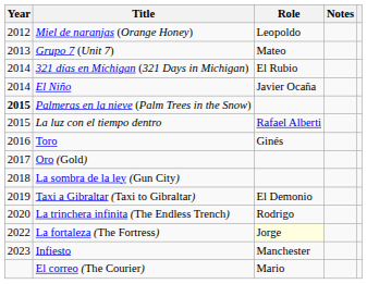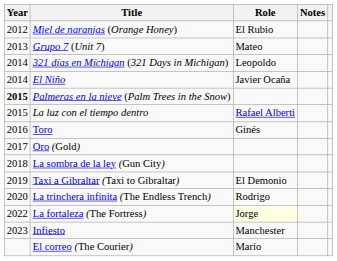Miel de naranjas (Orange Honey) | Role: Leopoldo -> El Rubio
321 días en Míchigan (321 Days in Michigan) | Role: El Rubio -> Leopoldo
